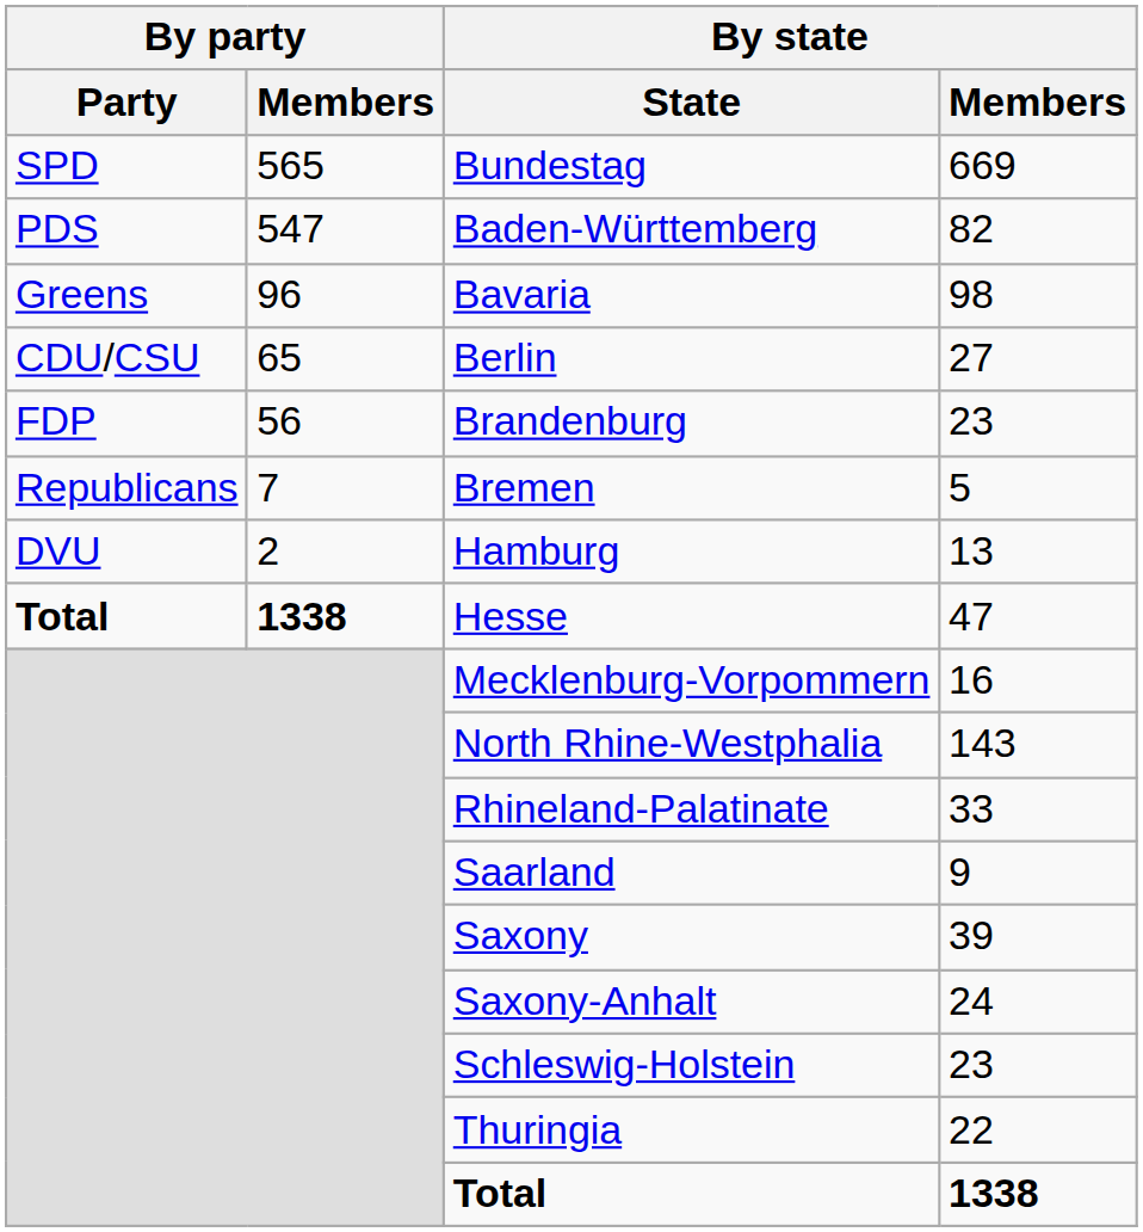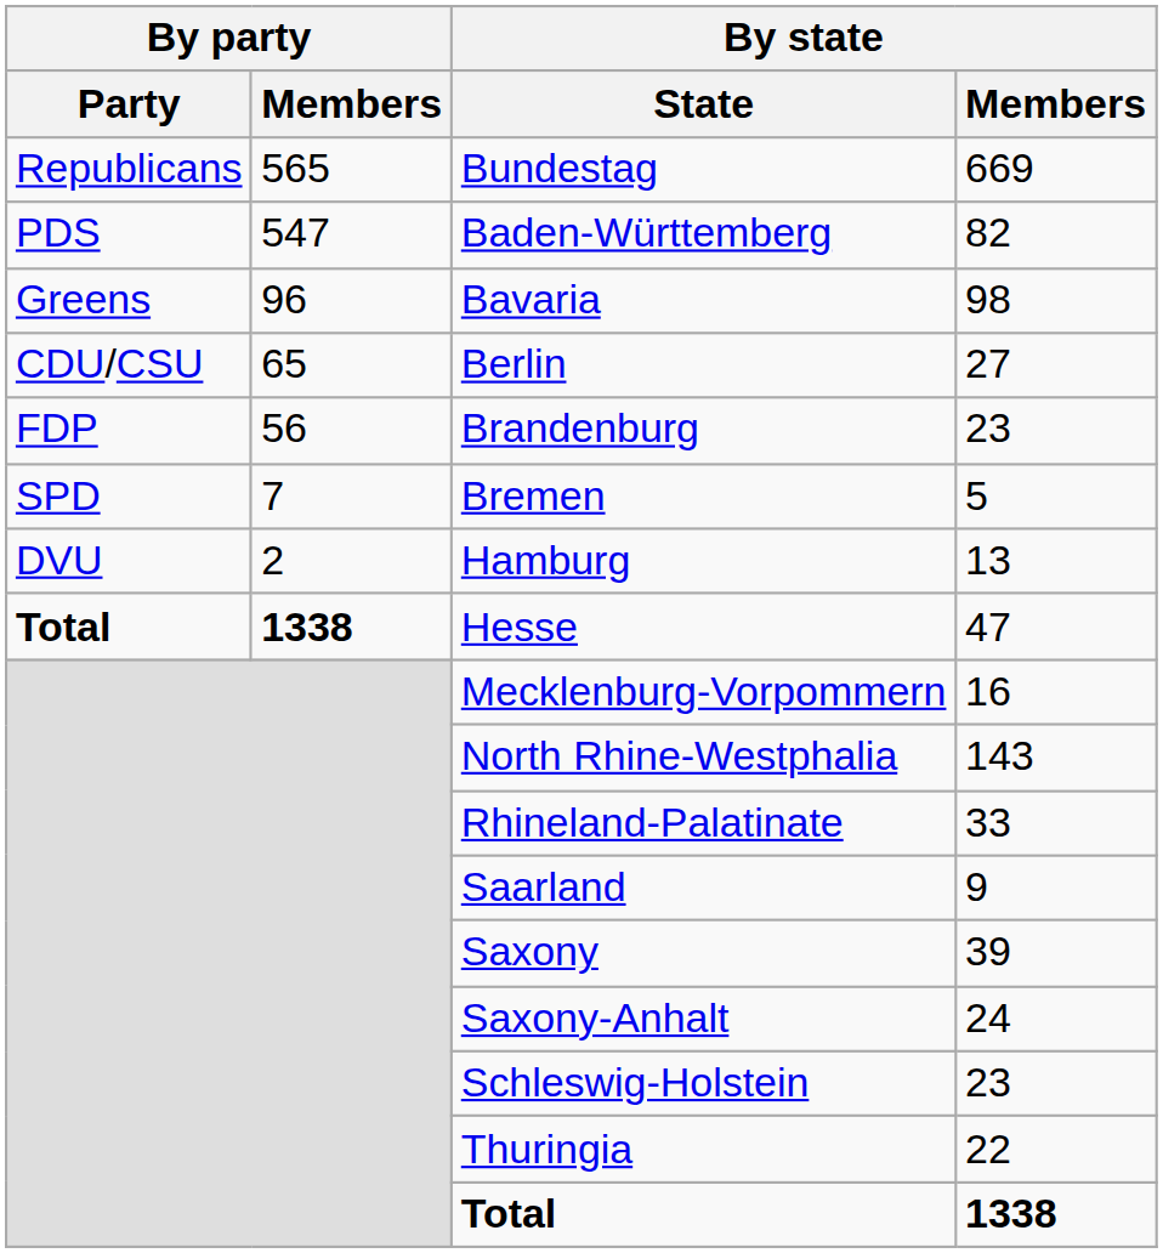Bundestag | By party / Party: SPD -> Republicans
Bremen | By party / Party: Republicans -> SPD
